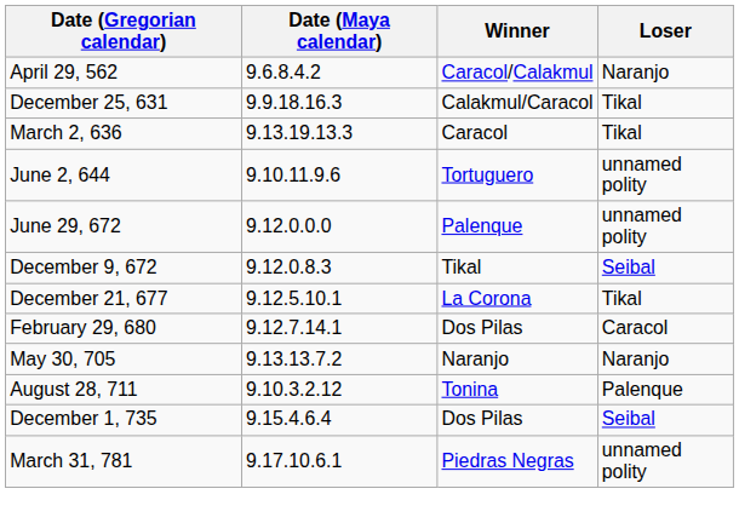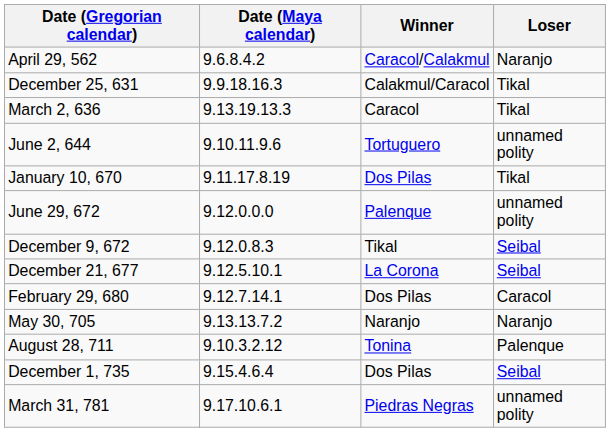+ row: January 10, 670 | 9.11.17.8.19 | Dos Pilas | Tikal
December 21, 677 | Loser: Tikal -> Seibal
